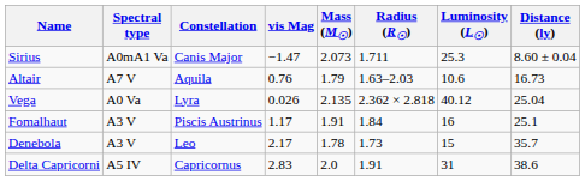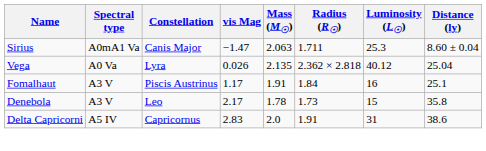Sirius | Mass (M☉): 2.073 -> 2.063
- row: Altair | A7 V | Aquila | 0.76 | 1.79 | 1.63–2.03 | 10.6 | 16.73
Denebola | Distance (ly): 35.7 -> 35.8
